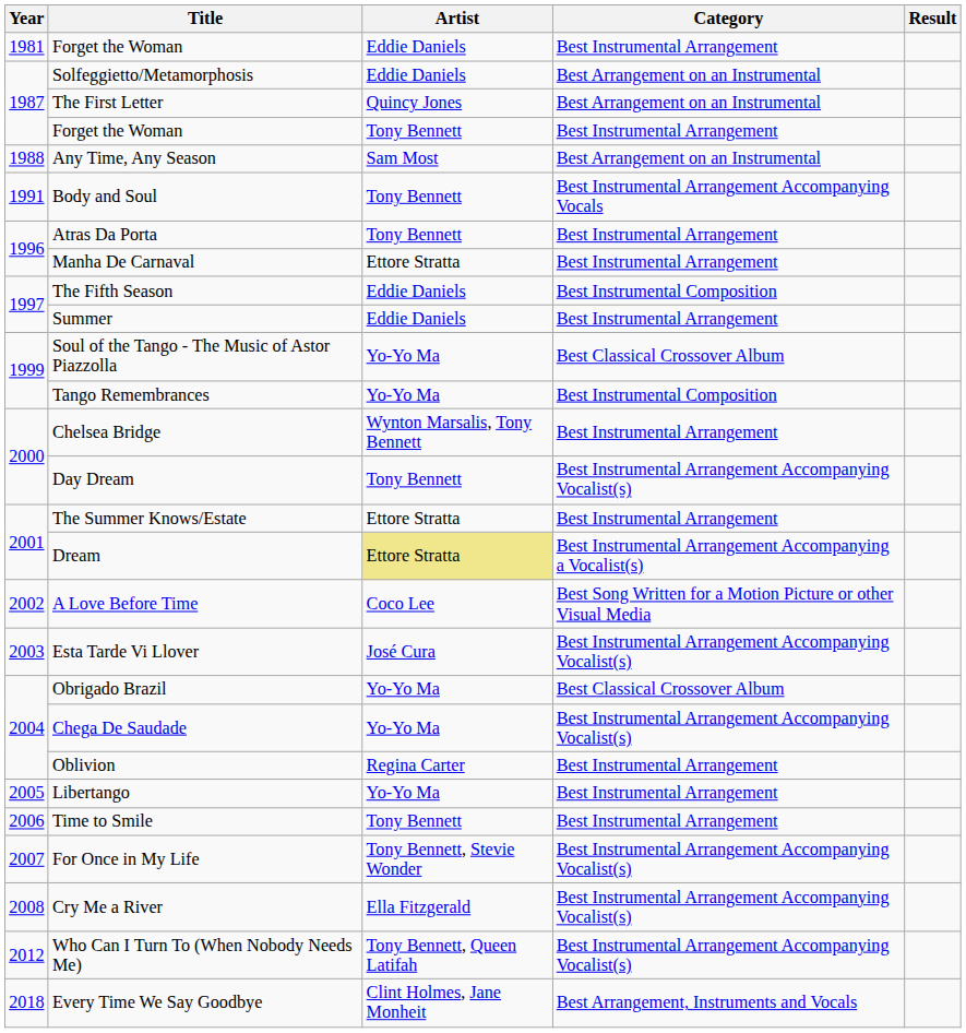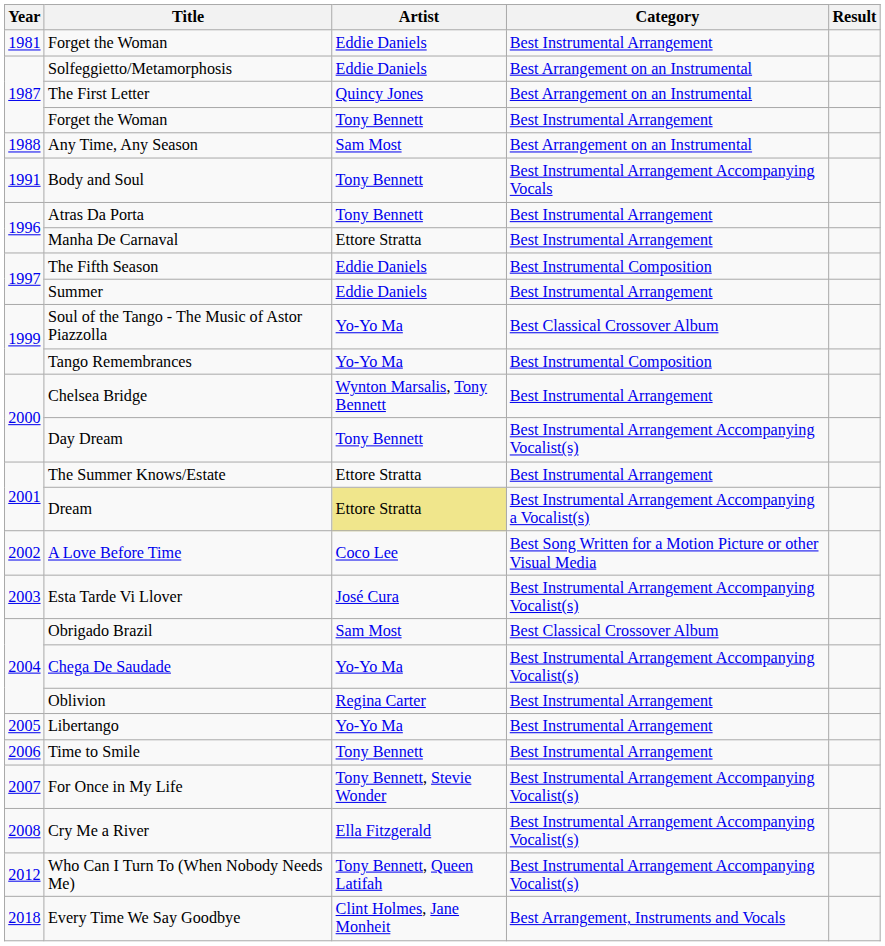Obrigado Brazil | Artist: Yo-Yo Ma -> Sam Most
